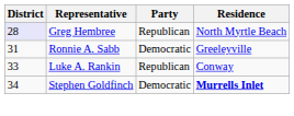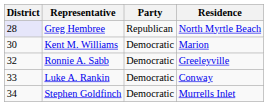+ row: 30 | Kent M. Williams | Democratic | Marion
Ronnie A. Sabb | District: 31 -> 32
Luke A. Rankin | Party: Republican -> Democratic
Stephen Goldfinch | Residence: bold -> normal
